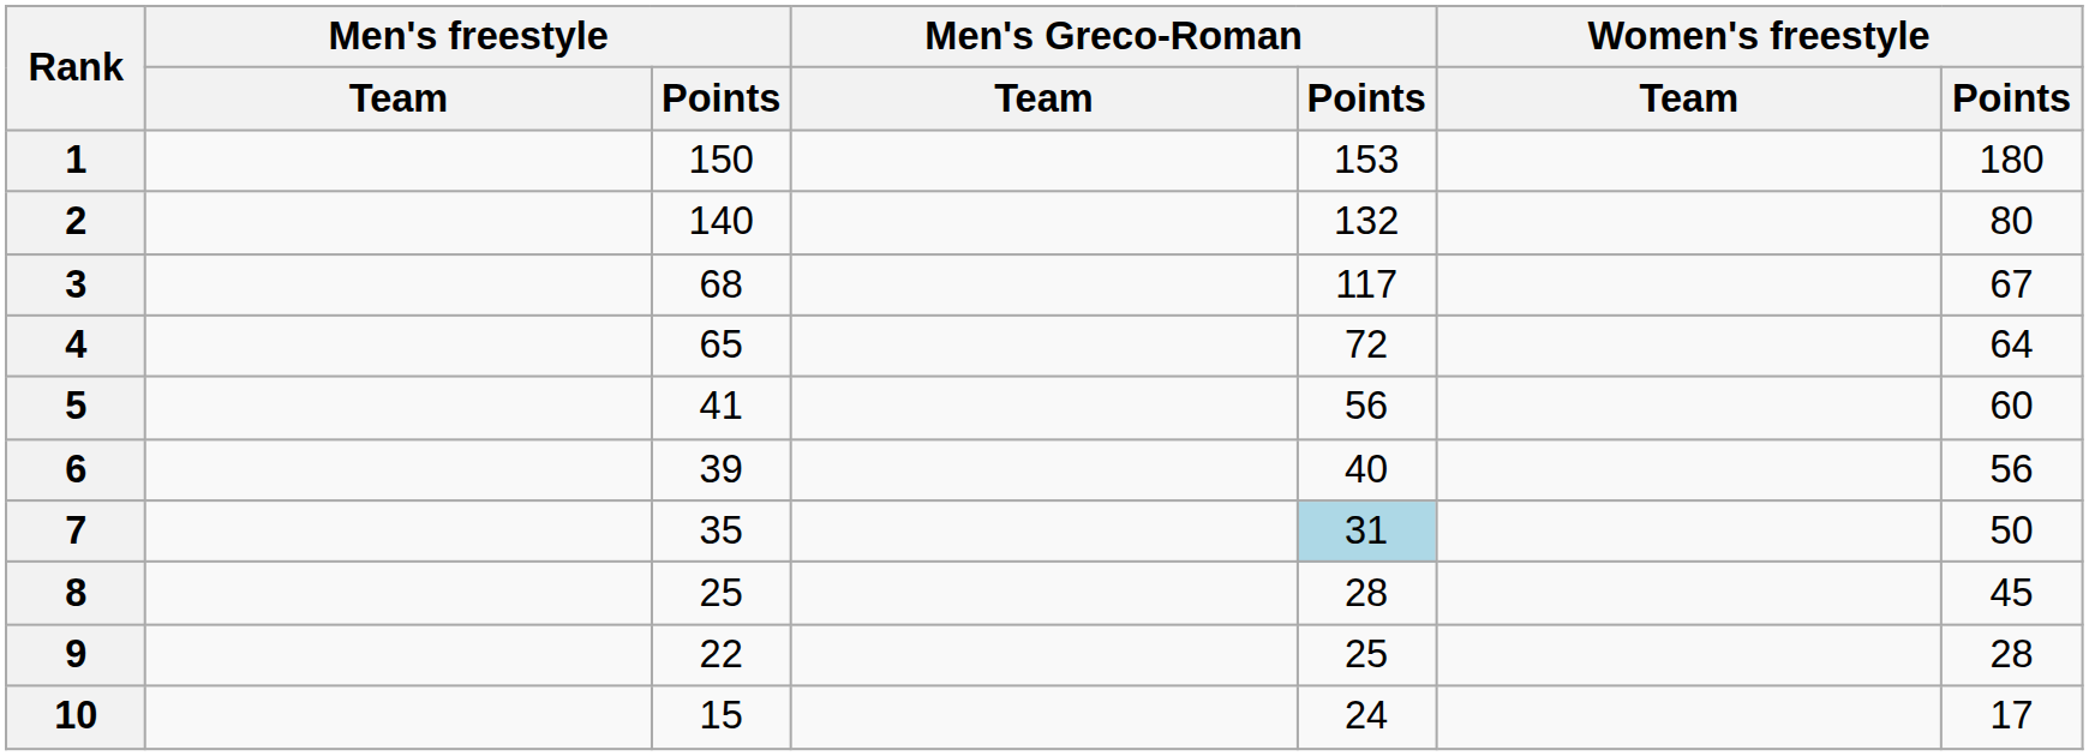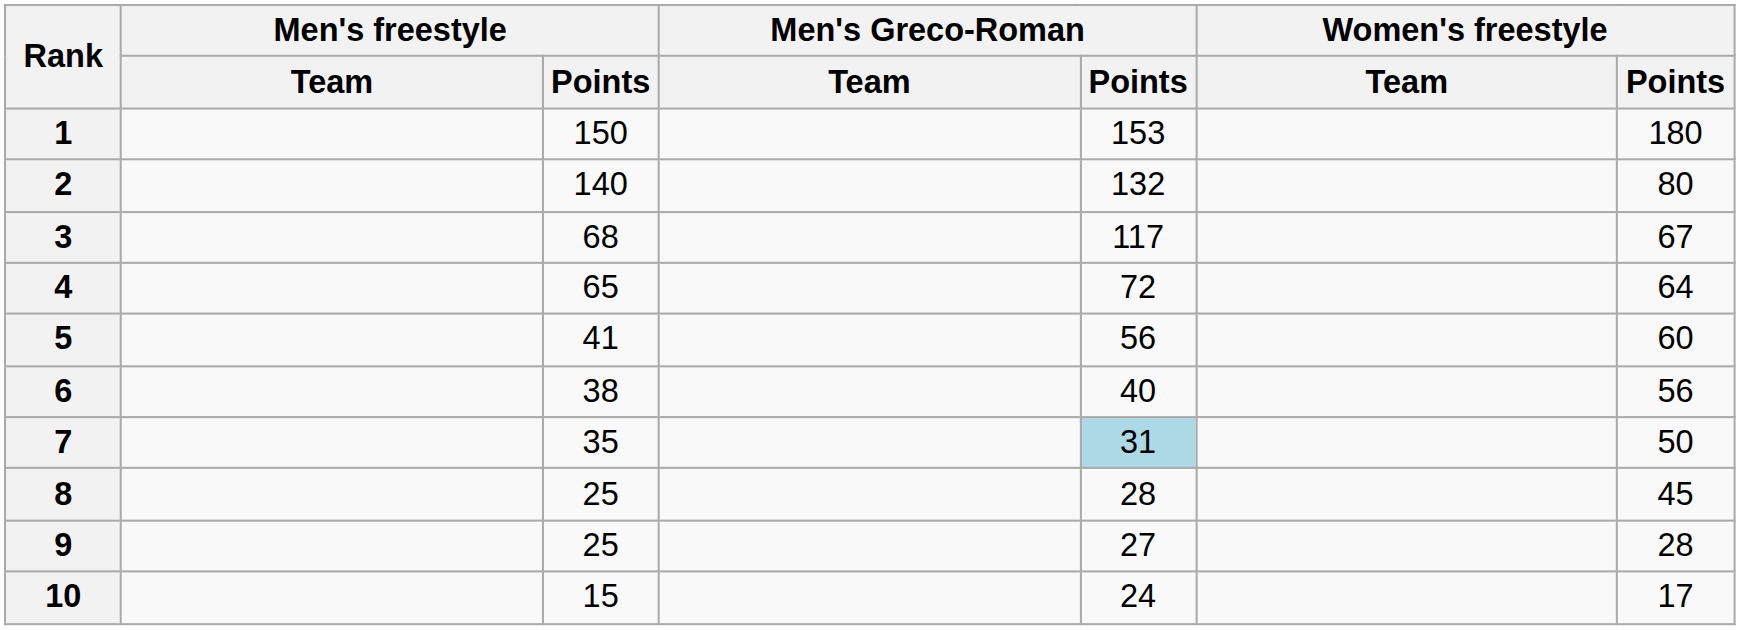6 | Men's freestyle / Points: 39 -> 38
9 | Men's freestyle / Points: 22 -> 25
9 | Men's Greco-Roman / Points: 25 -> 27
